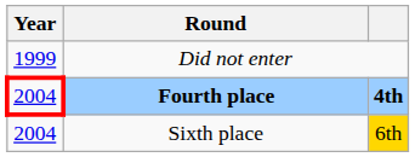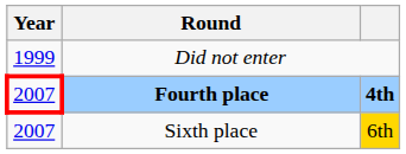Fourth place | Year: 2004 -> 2007
Sixth place | Year: 2004 -> 2007
